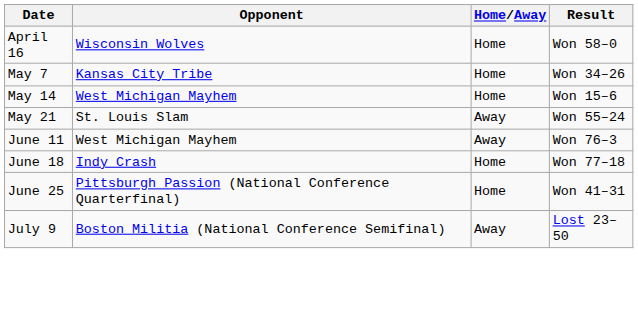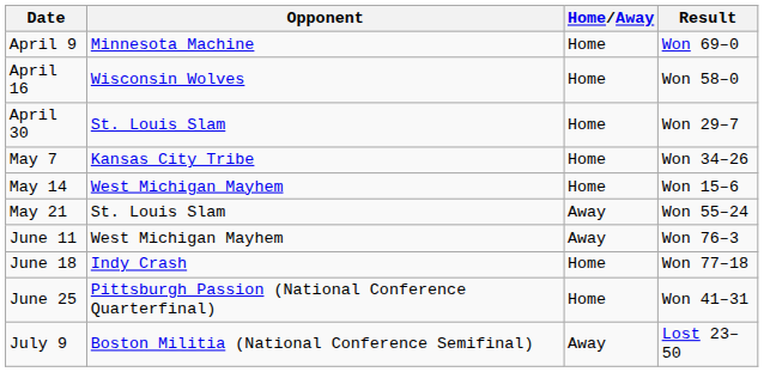+ row: April 9 | Minnesota Machine | Home | Won 69–0
+ row: April 30 | St. Louis Slam | Home | Won 29–7
